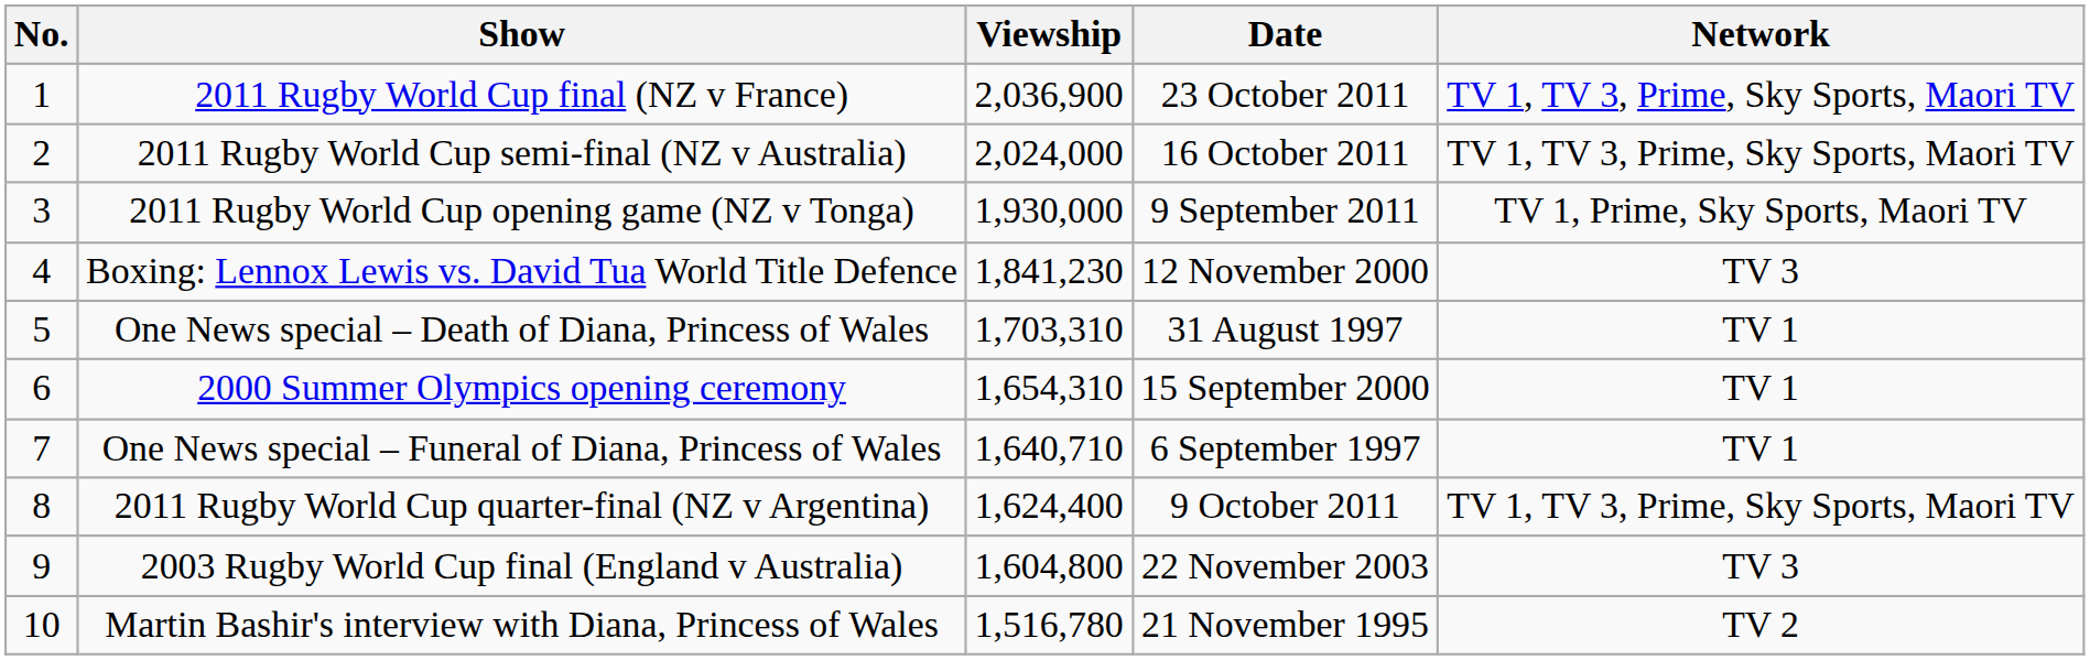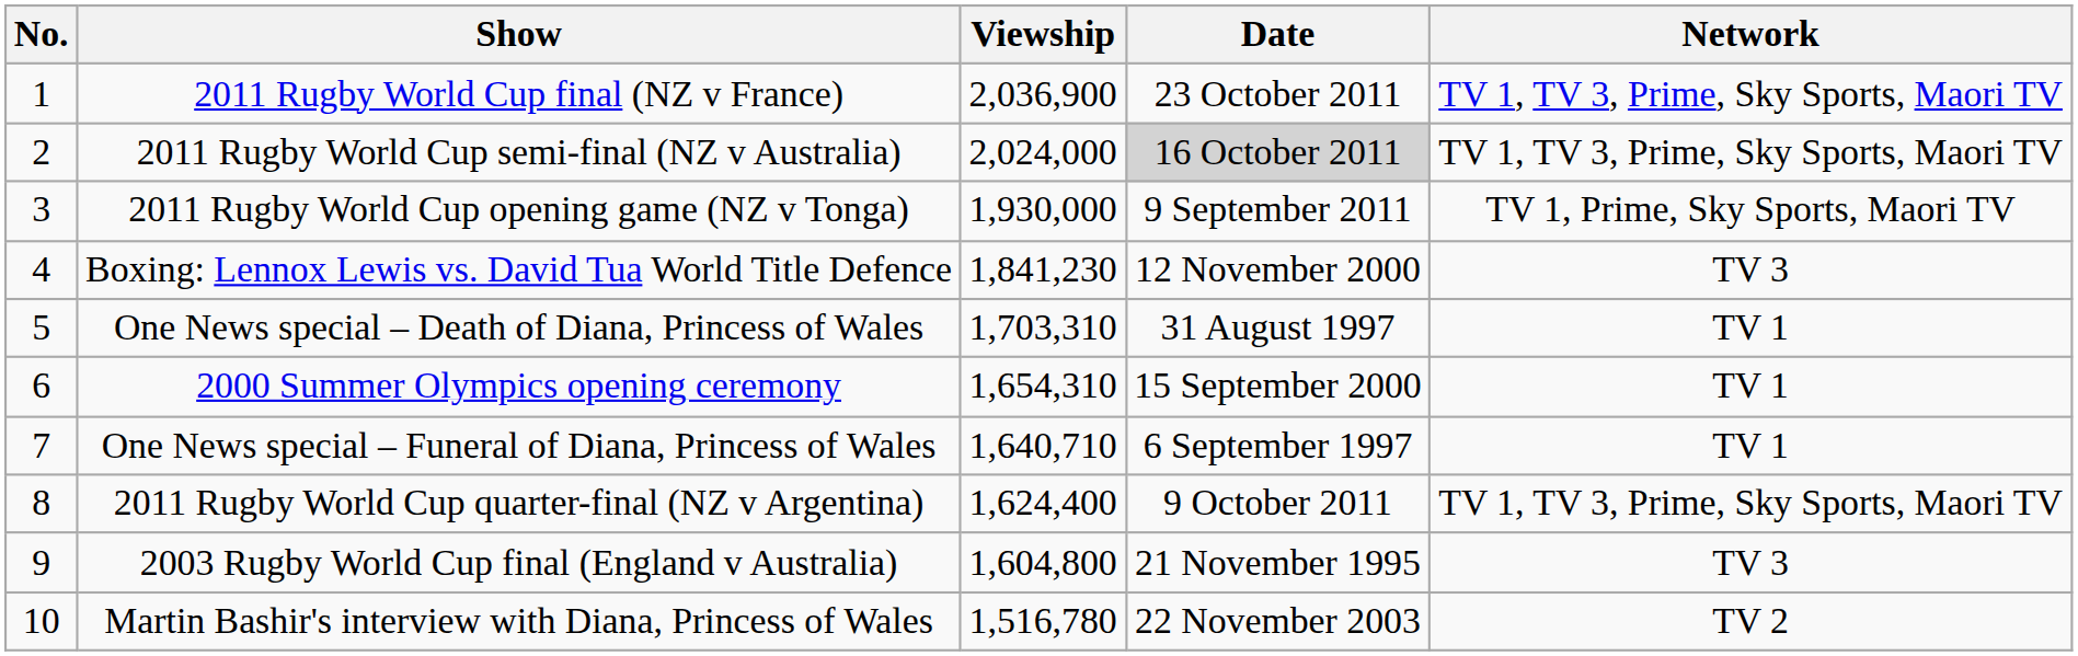2011 Rugby World Cup semi-final (NZ v Australia) | Date: no background -> lightgrey background
2003 Rugby World Cup final (England v Australia) | Date: 22 November 2003 -> 21 November 1995
Martin Bashir's interview with Diana, Princess of Wales | Date: 21 November 1995 -> 22 November 2003
